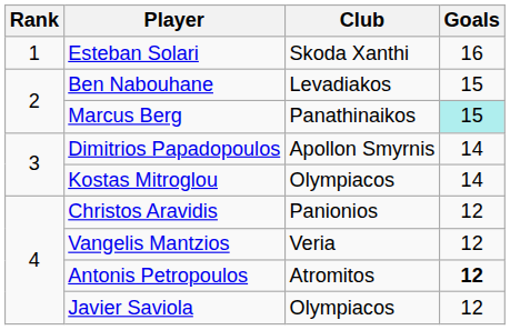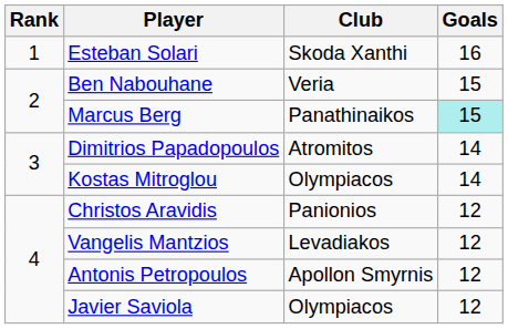Ben Nabouhane | Club: Levadiakos -> Veria
Dimitrios Papadopoulos | Club: Apollon Smyrnis -> Atromitos
Vangelis Mantzios | Club: Veria -> Levadiakos
Antonis Petropoulos | Club: Atromitos -> Apollon Smyrnis
Antonis Petropoulos | Goals: bold -> normal
